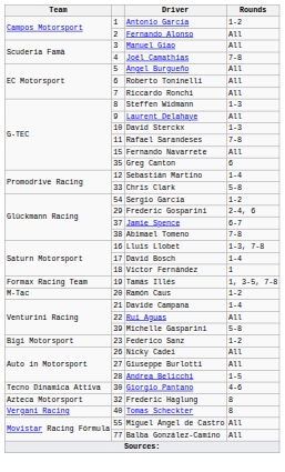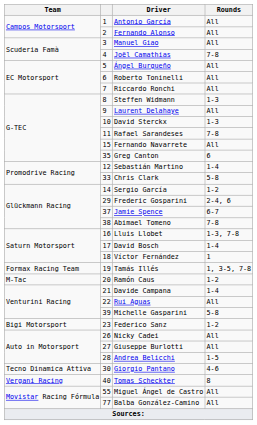Antonio García | Rounds: 1-2 -> All
Sergio García | column 2: 54 -> 14
- row: Azteca Motorsport | 32 | Frederic Haglung | 8
